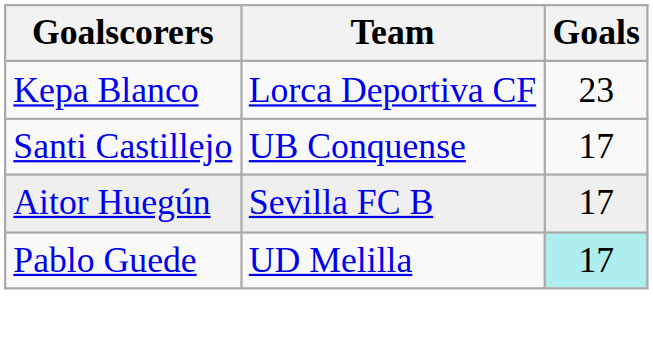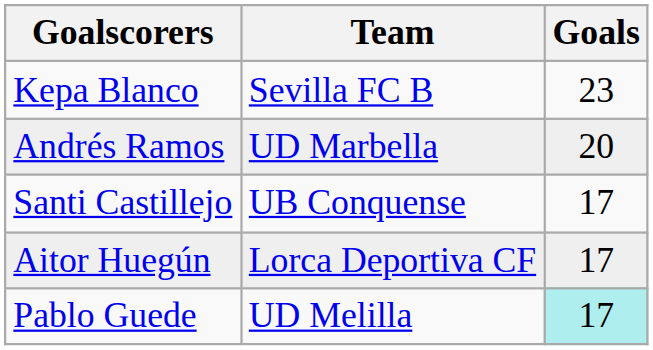Kepa Blanco | Team: Lorca Deportiva CF -> Sevilla FC B
+ row: Andrés Ramos | UD Marbella | 20
Aitor Huegún | Team: Sevilla FC B -> Lorca Deportiva CF
